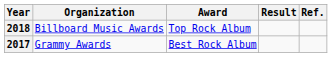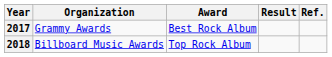rows swapped: 2017 <-> 2018
